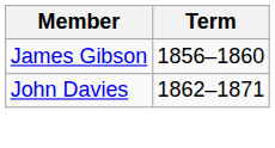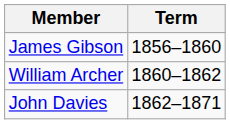+ row: William Archer | 1860–1862
